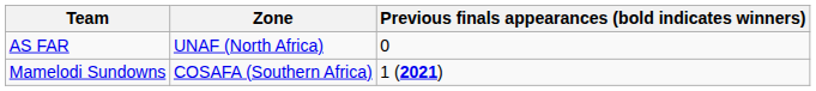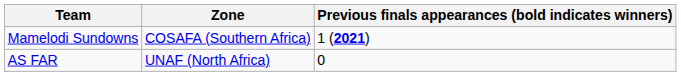rows swapped: AS FAR <-> Mamelodi Sundowns
